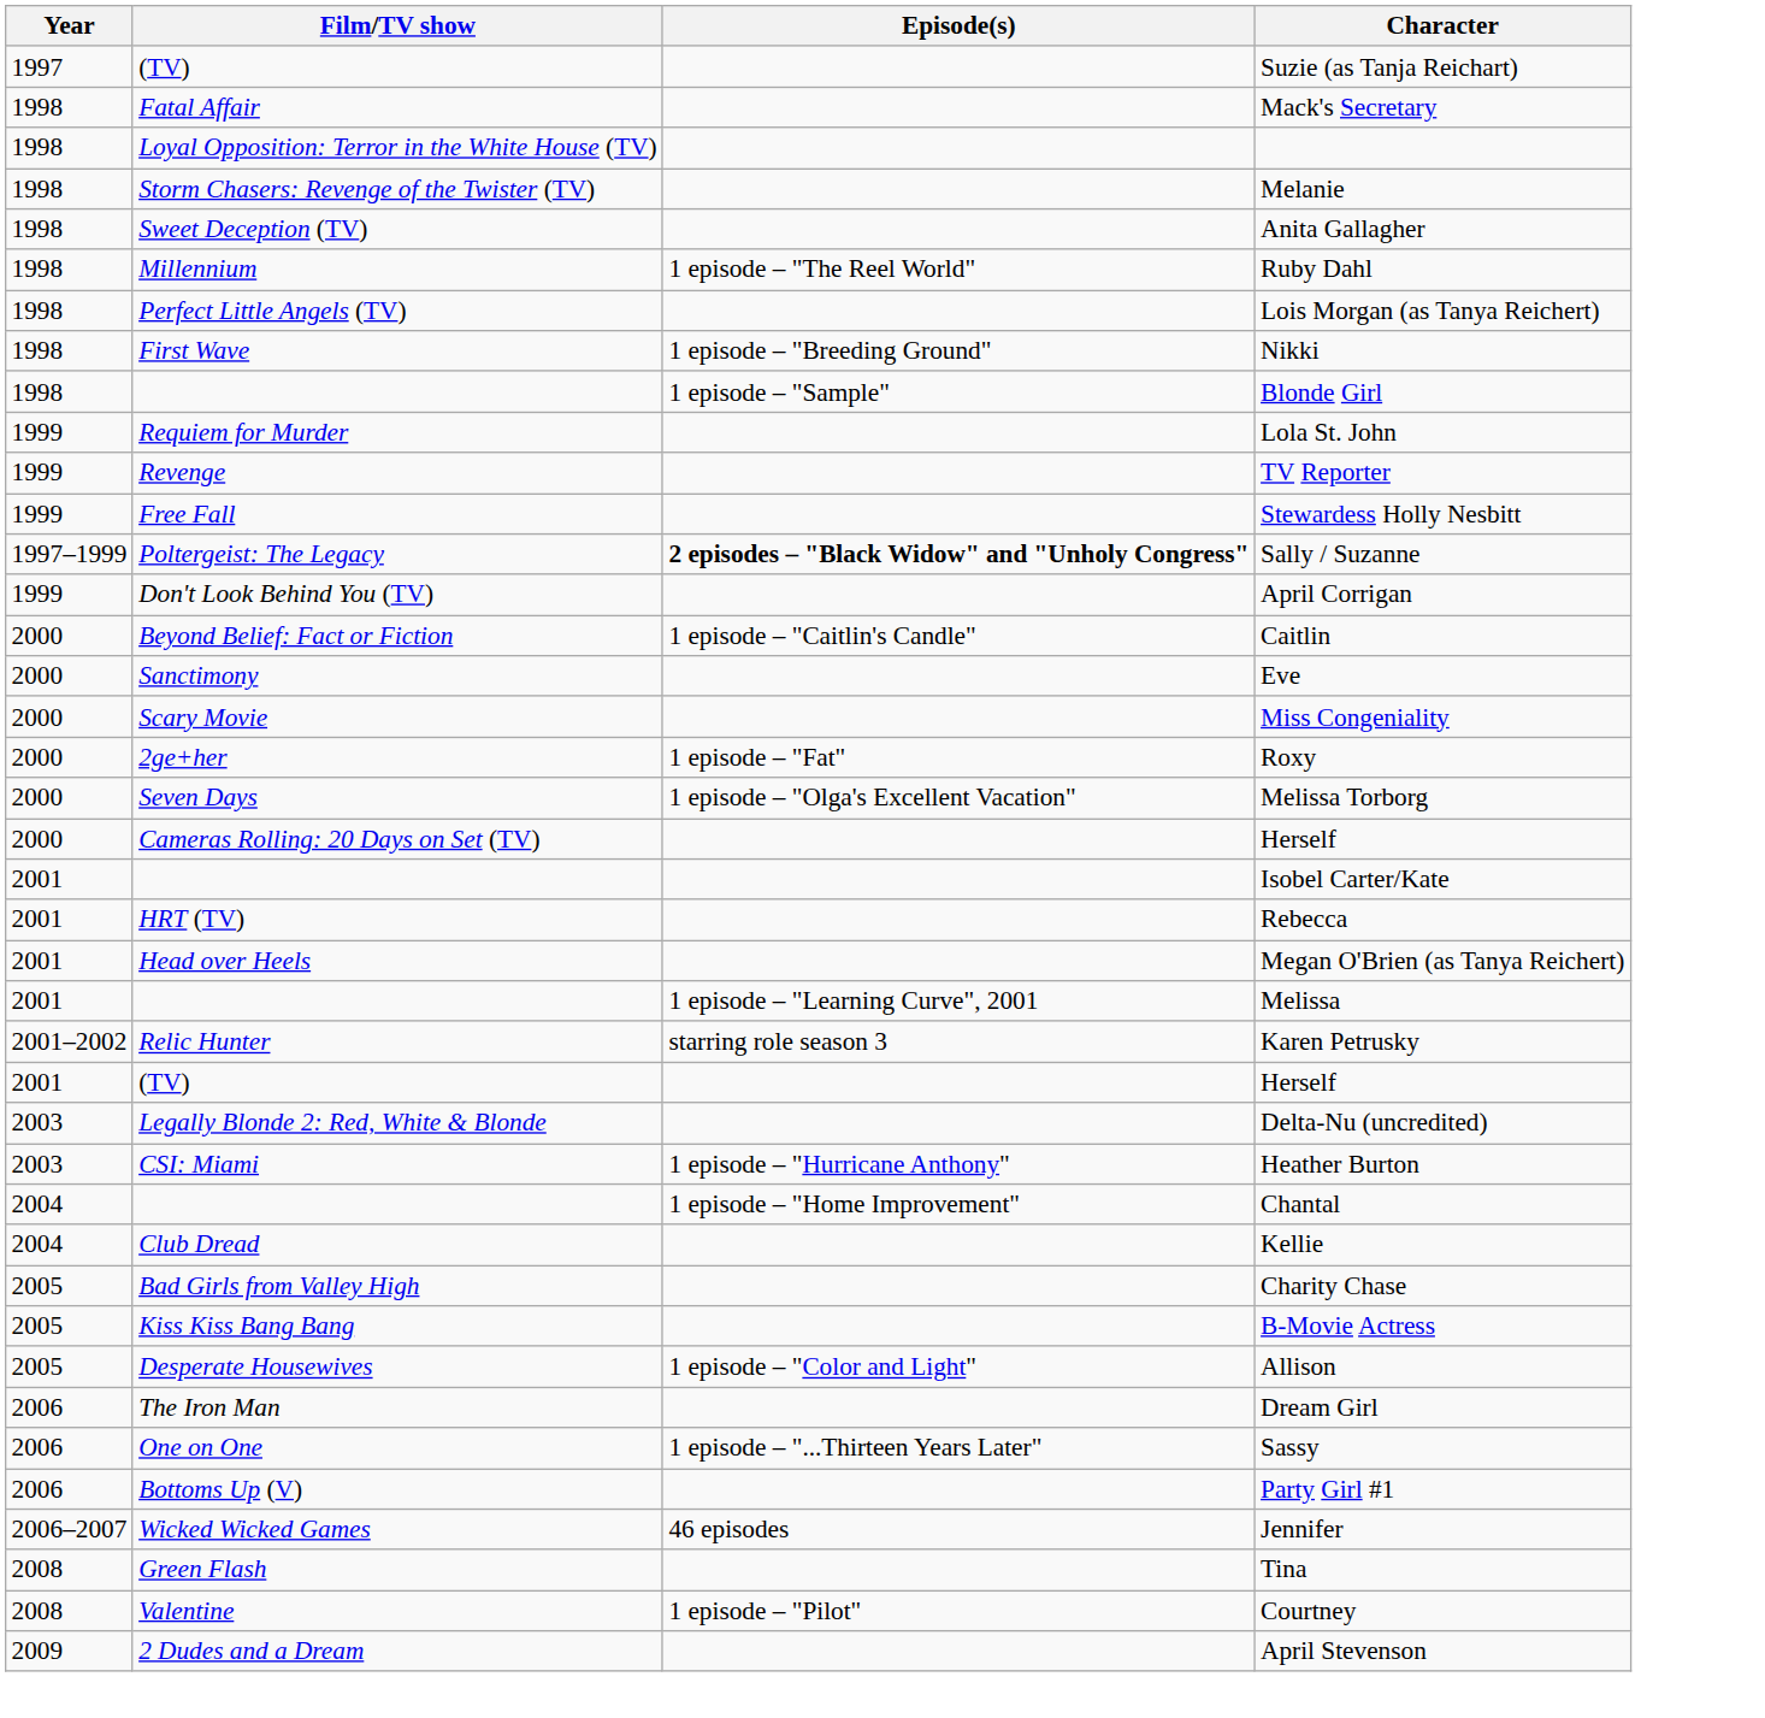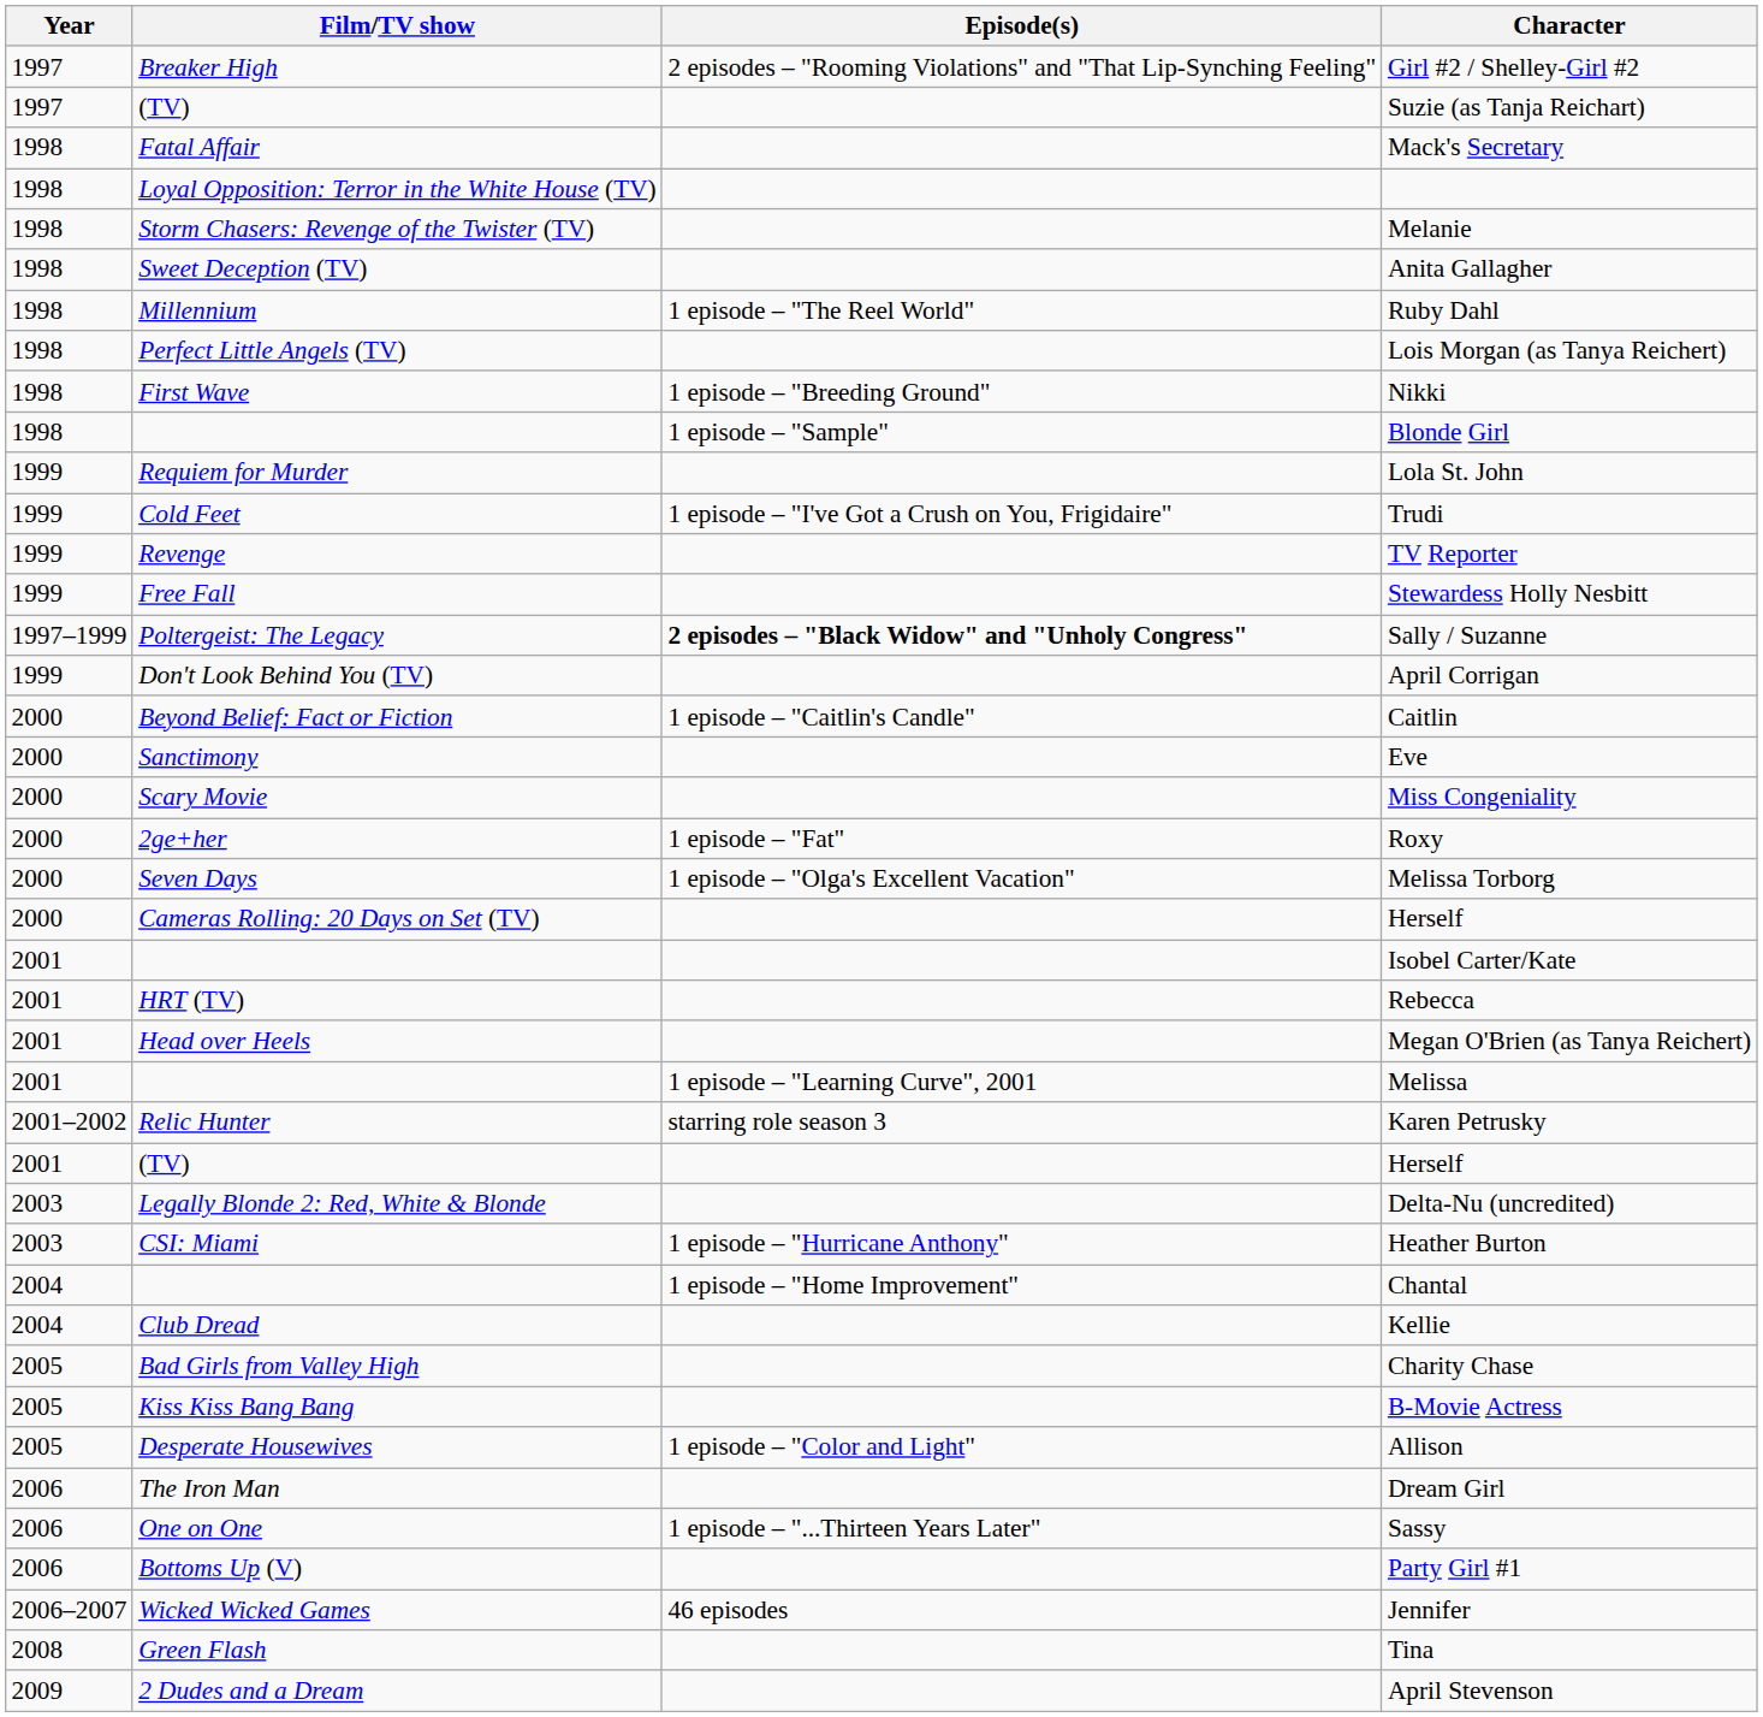+ row: 1997 | Breaker High | 2 episodes – "Rooming Violations" and "That Lip-Synching Feeling" | Girl #2 / Shelley-Girl #2
+ row: 1999 | Cold Feet | 1 episode – "I've Got a Crush on You, Frigidaire" | Trudi
- row: 2008 | Valentine | 1 episode – "Pilot" | Courtney
